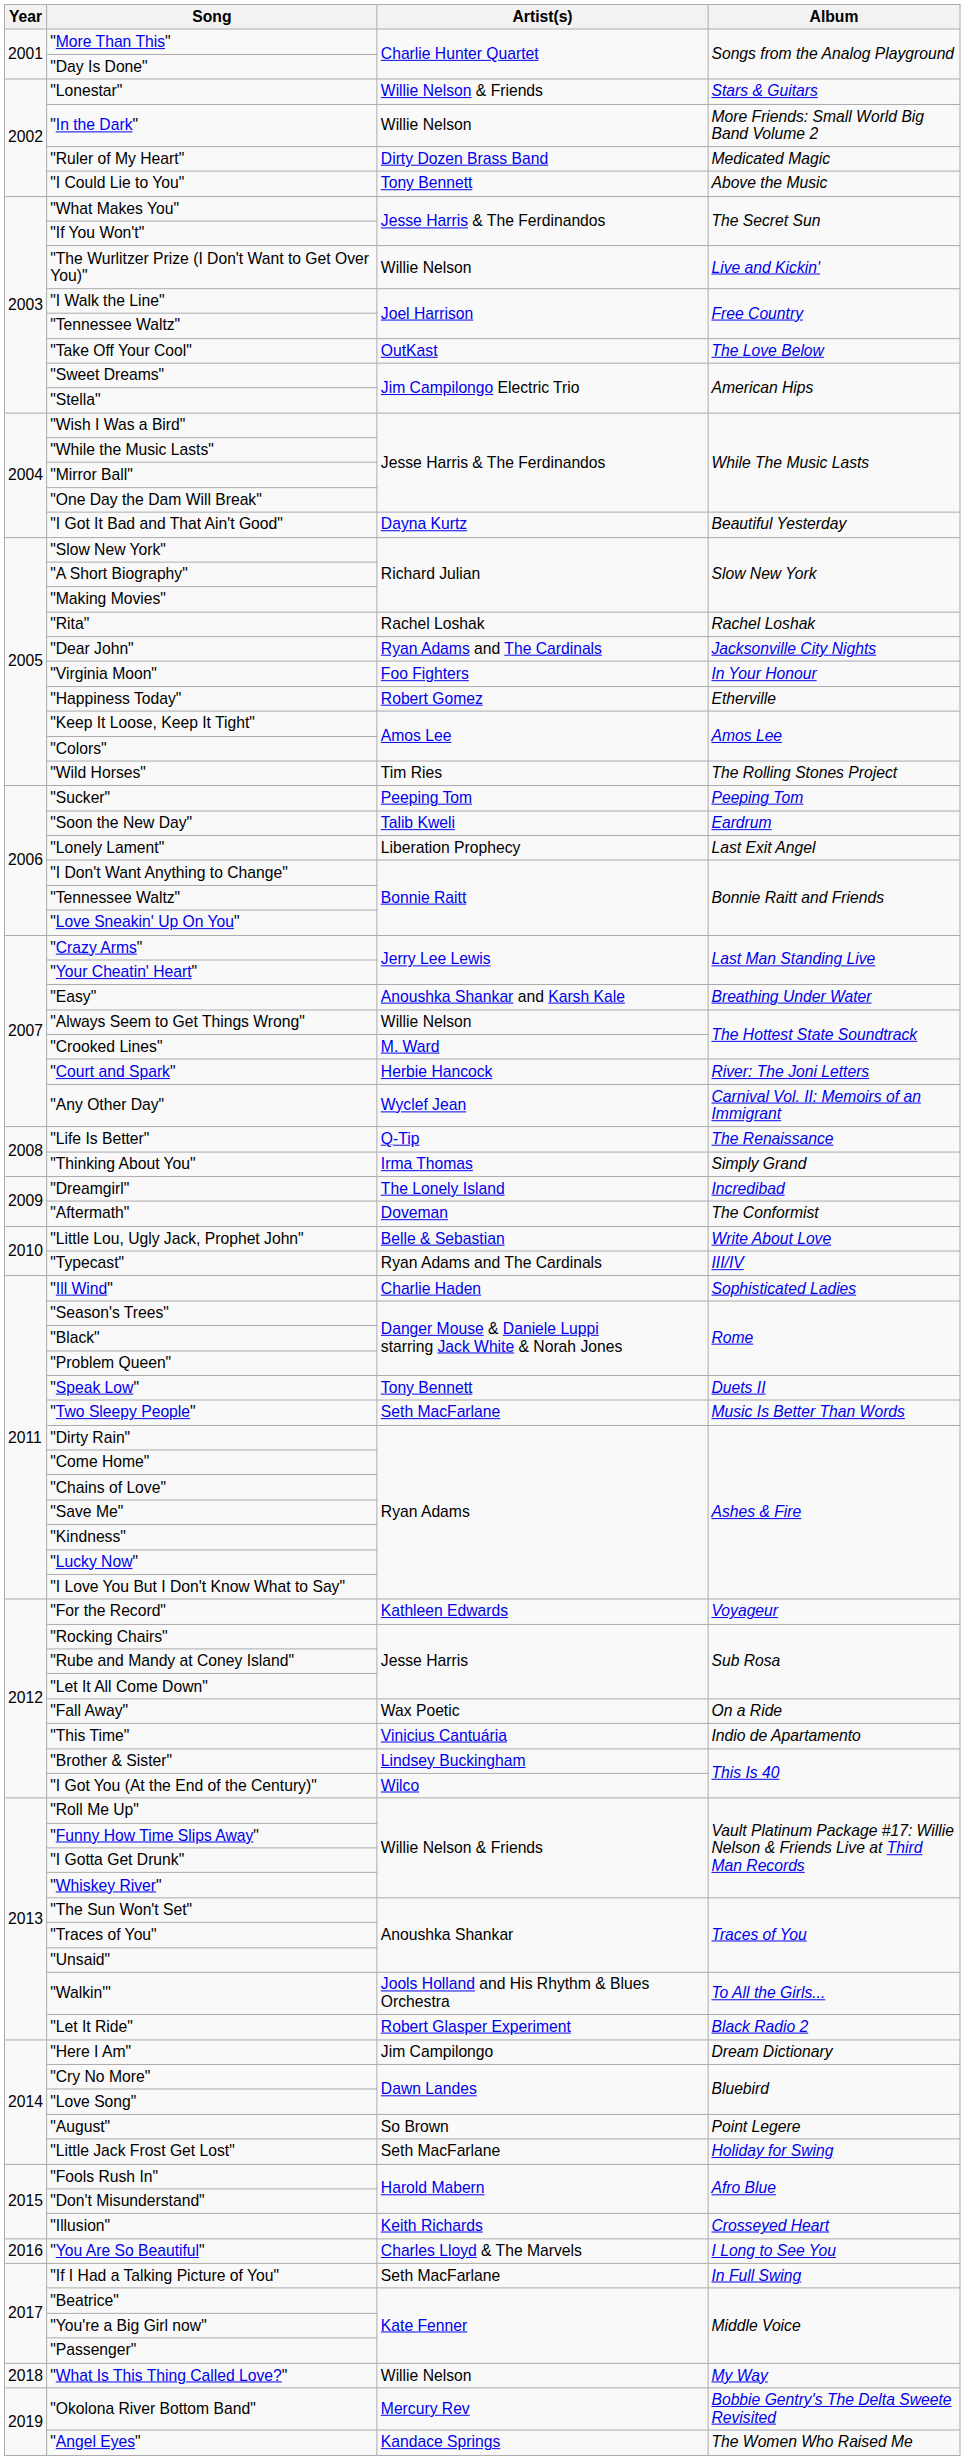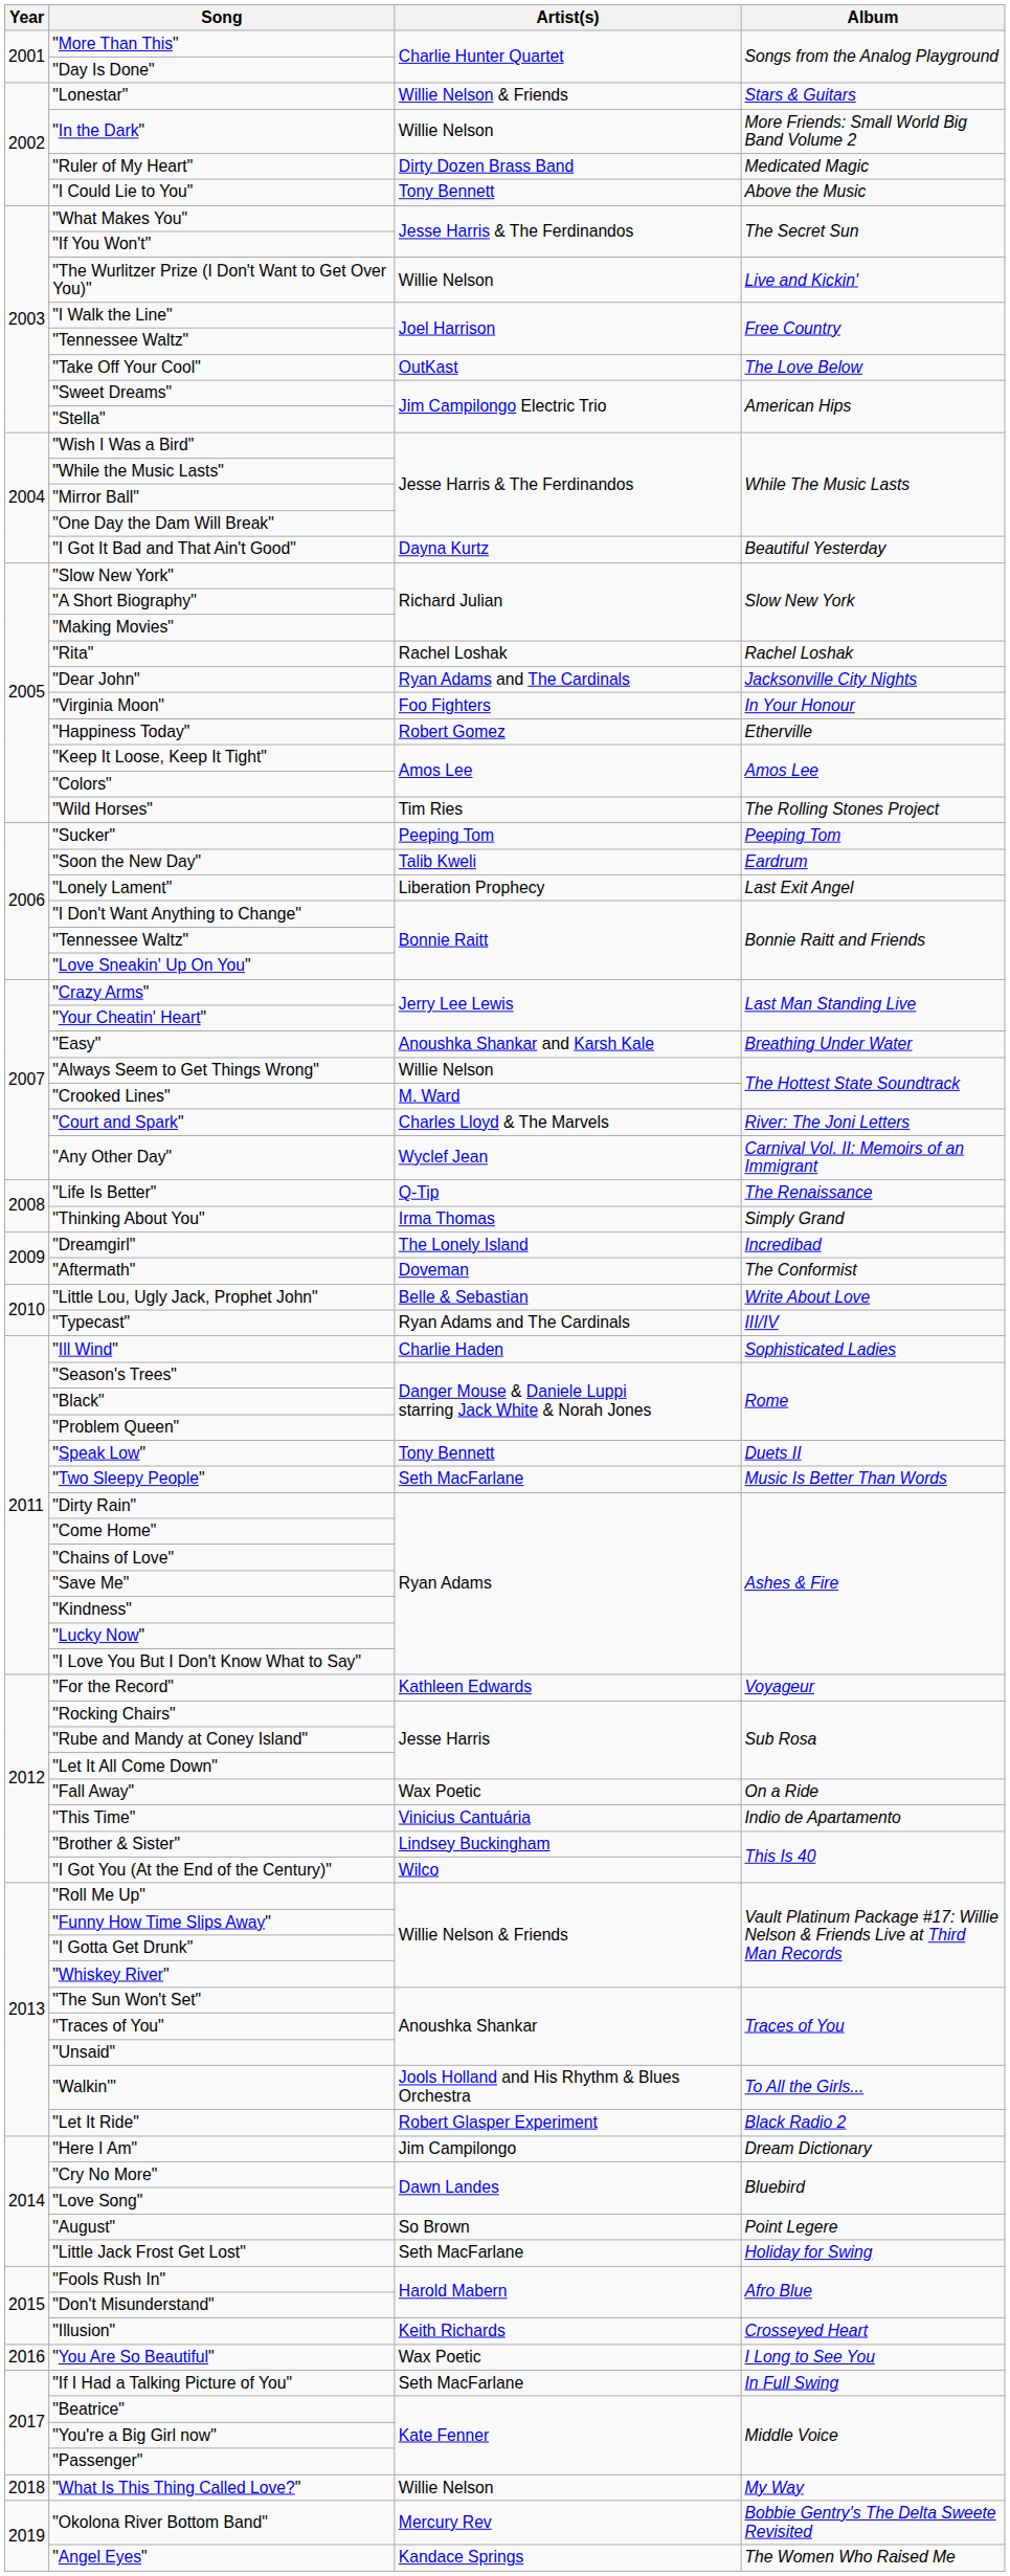"Court and Spark" | Artist(s): Herbie Hancock -> Charles Lloyd & The Marvels
"You Are So Beautiful" | Artist(s): Charles Lloyd & The Marvels -> Wax Poetic
